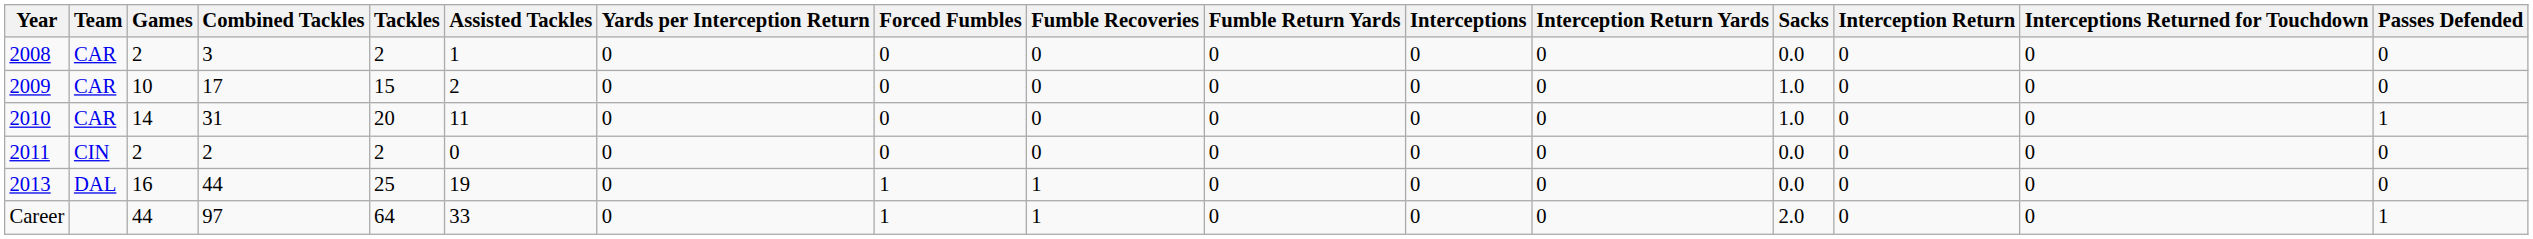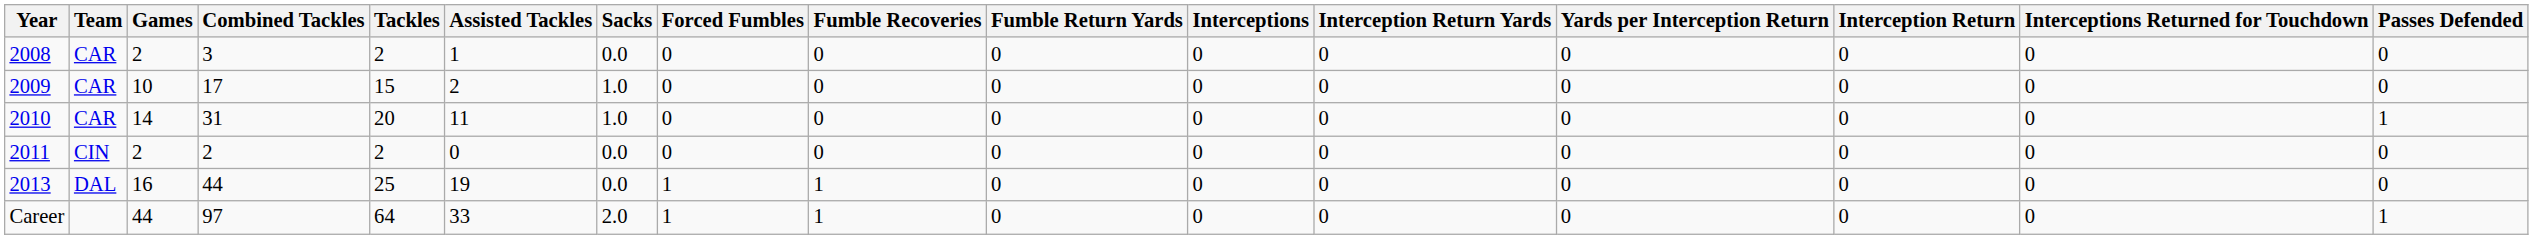columns swapped: Sacks <-> Yards per Interception Return
